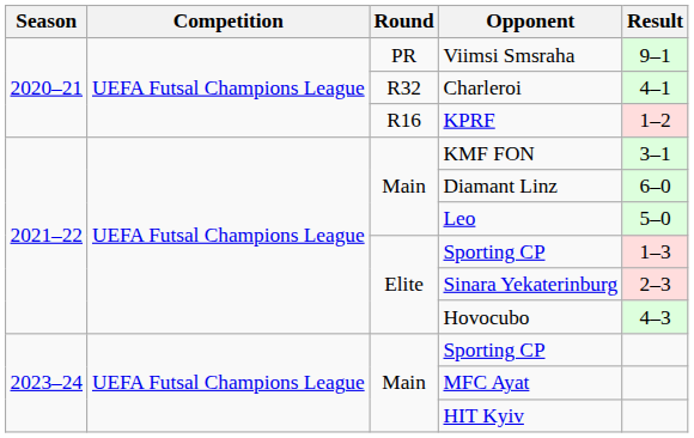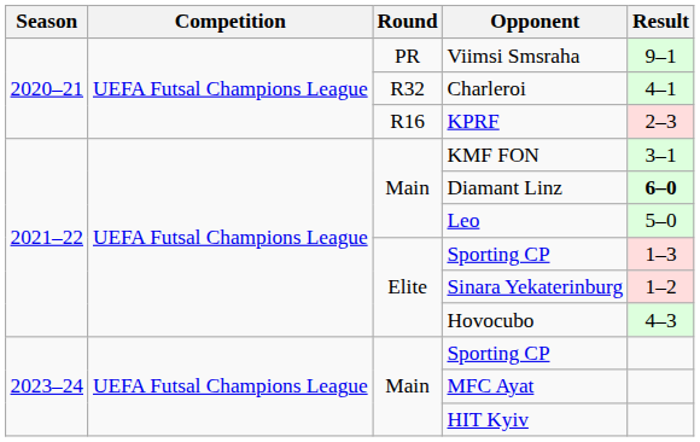KPRF | Result: 1–2 -> 2–3
Diamant Linz | Result: normal -> bold
Sinara Yekaterinburg | Result: 2–3 -> 1–2
